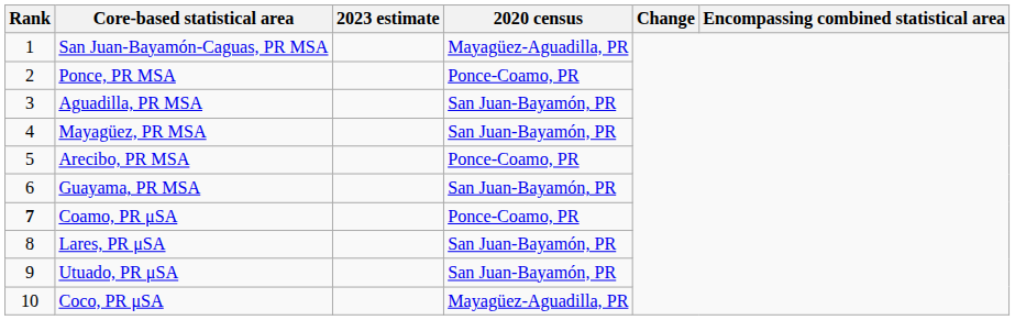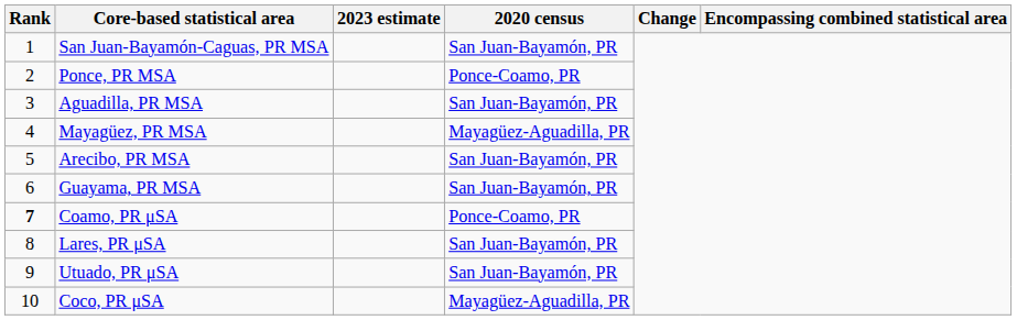San Juan-Bayamón-Caguas, PR MSA | 2020 census: Mayagüez-Aguadilla, PR -> San Juan-Bayamón, PR
Mayagüez, PR MSA | 2020 census: San Juan-Bayamón, PR -> Mayagüez-Aguadilla, PR
Arecibo, PR MSA | 2020 census: Ponce-Coamo, PR -> San Juan-Bayamón, PR
